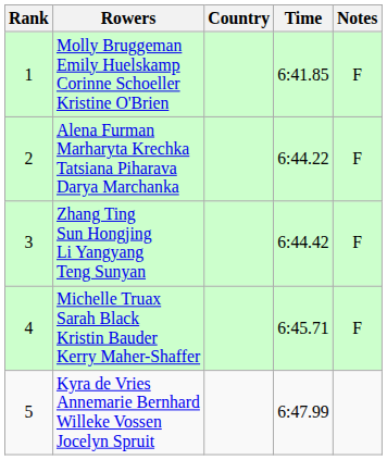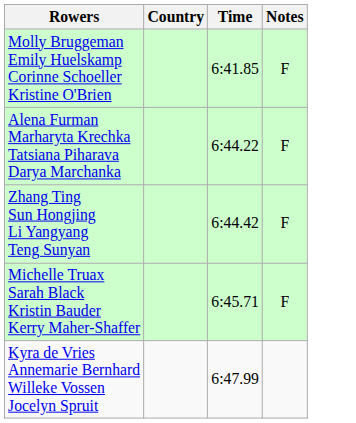- column: Rank | 1 | 2 | 3 | 4 | 5
